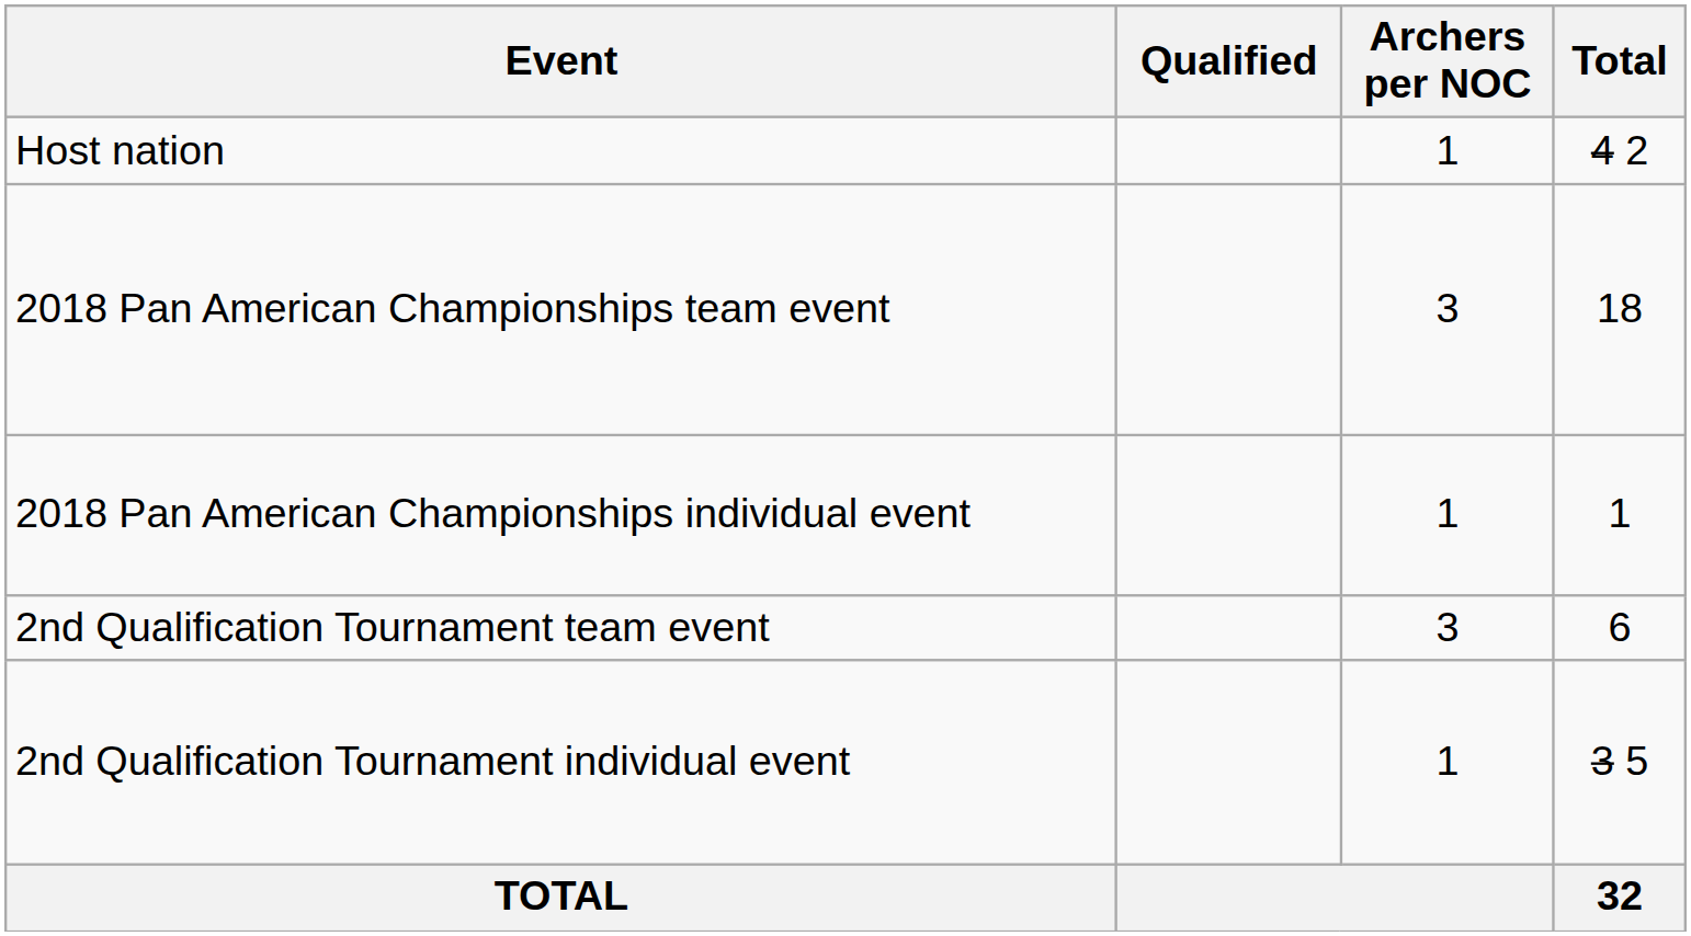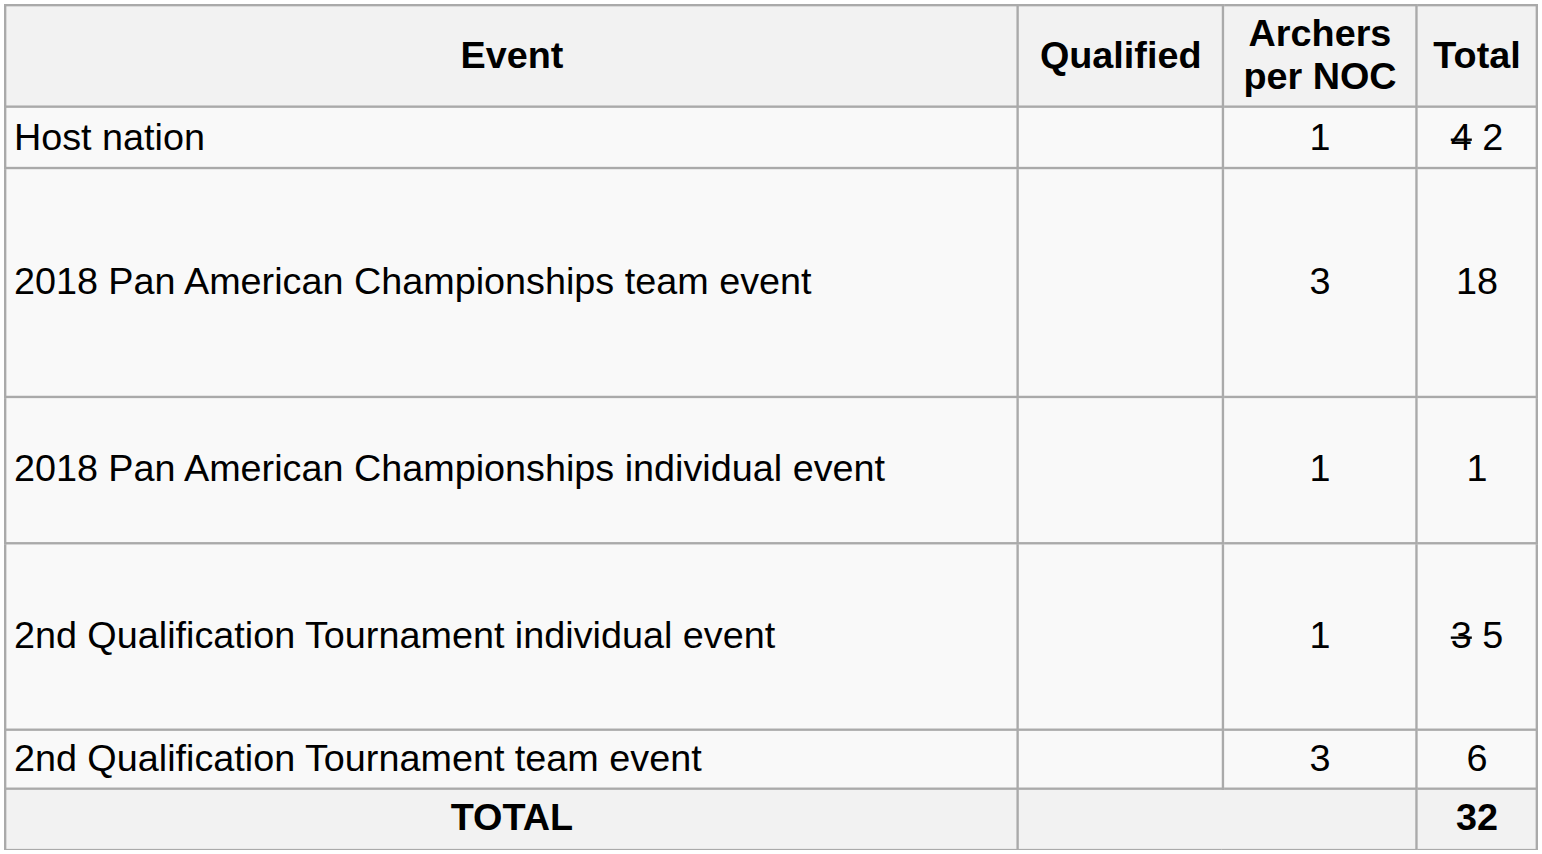rows swapped: 2nd Qualification Tournament team event <-> 2nd Qualification Tournament individual event
